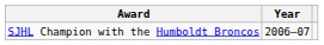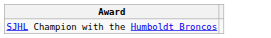- column: Year | 2006–07
